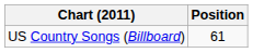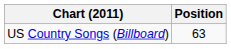US Country Songs (Billboard) | Position: 61 -> 63
